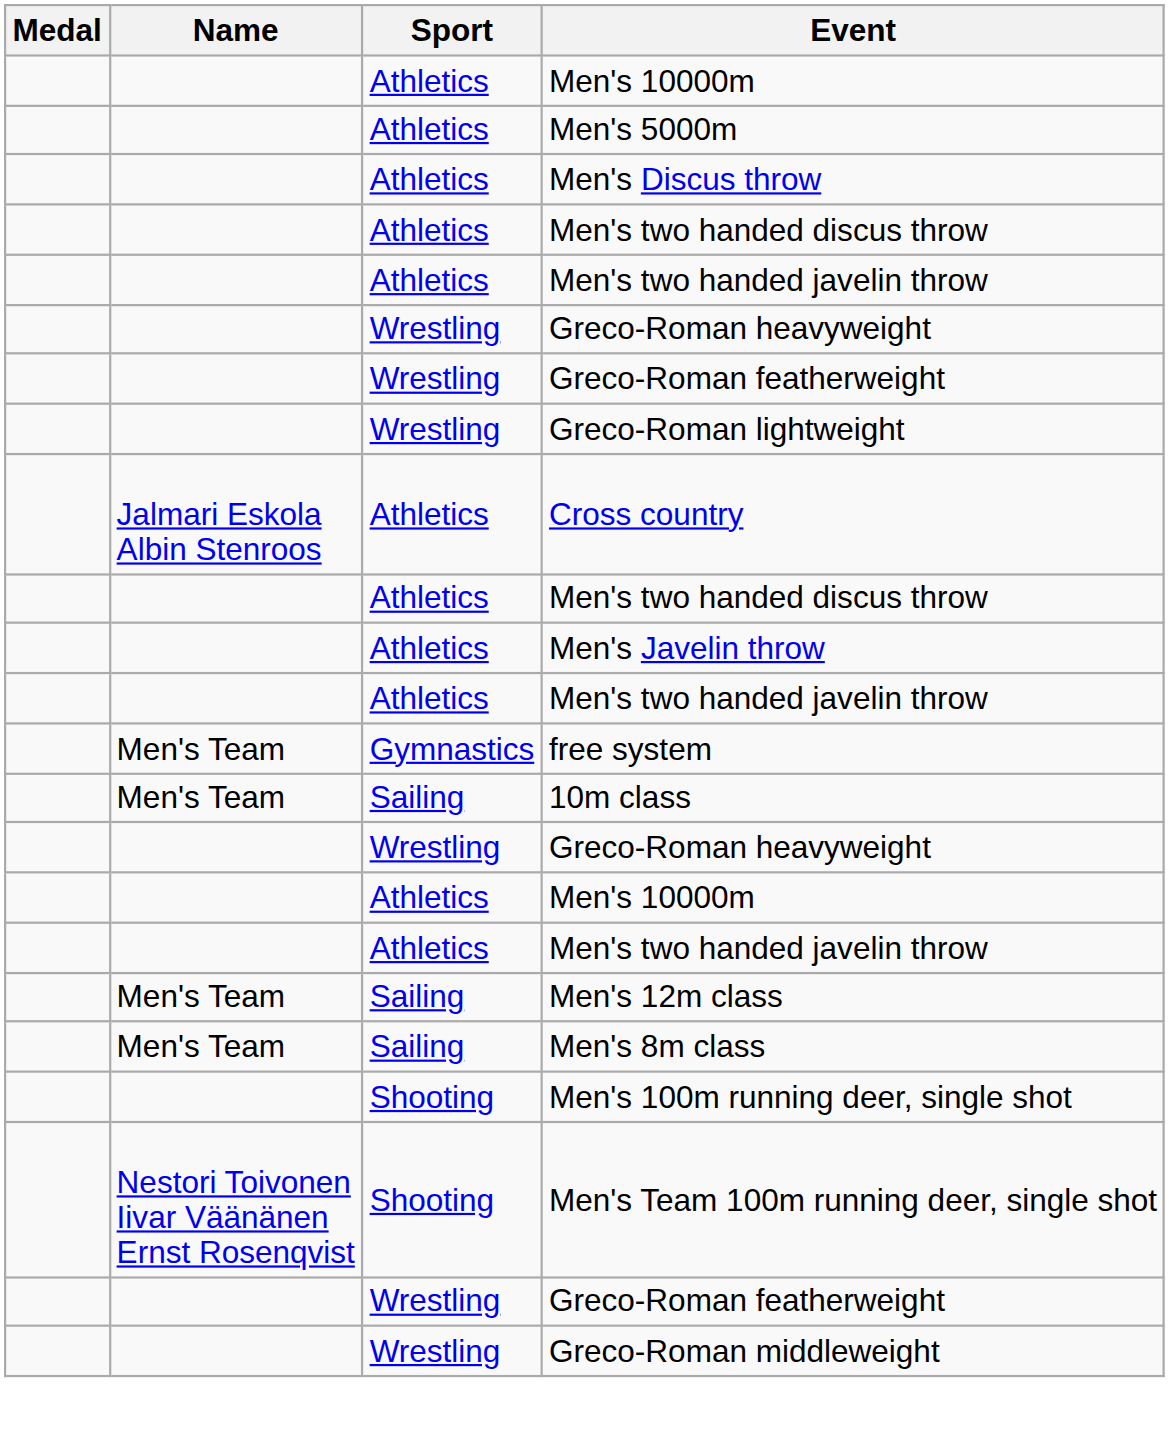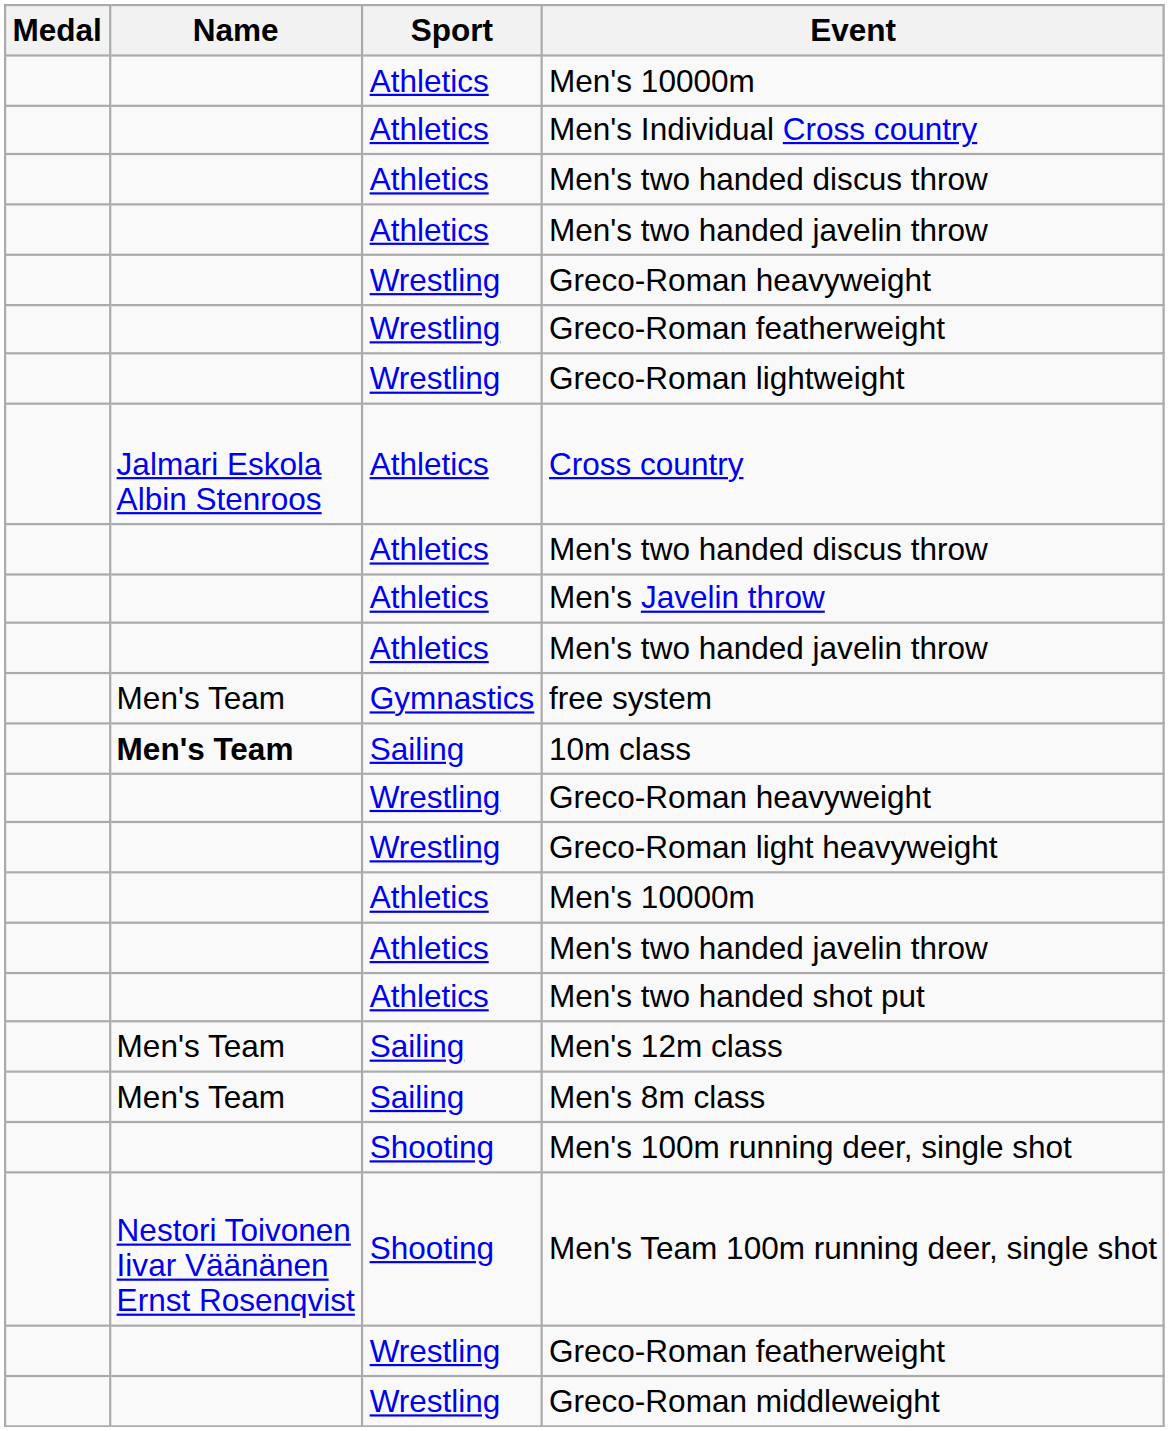- row: Athletics | Men's 5000m
+ row: Athletics | Men's Individual Cross country
- row: Athletics | Men's Discus throw
10m class | Name: normal -> bold
+ row: Wrestling | Greco-Roman light heavyweight
+ row: Athletics | Men's two handed shot put
